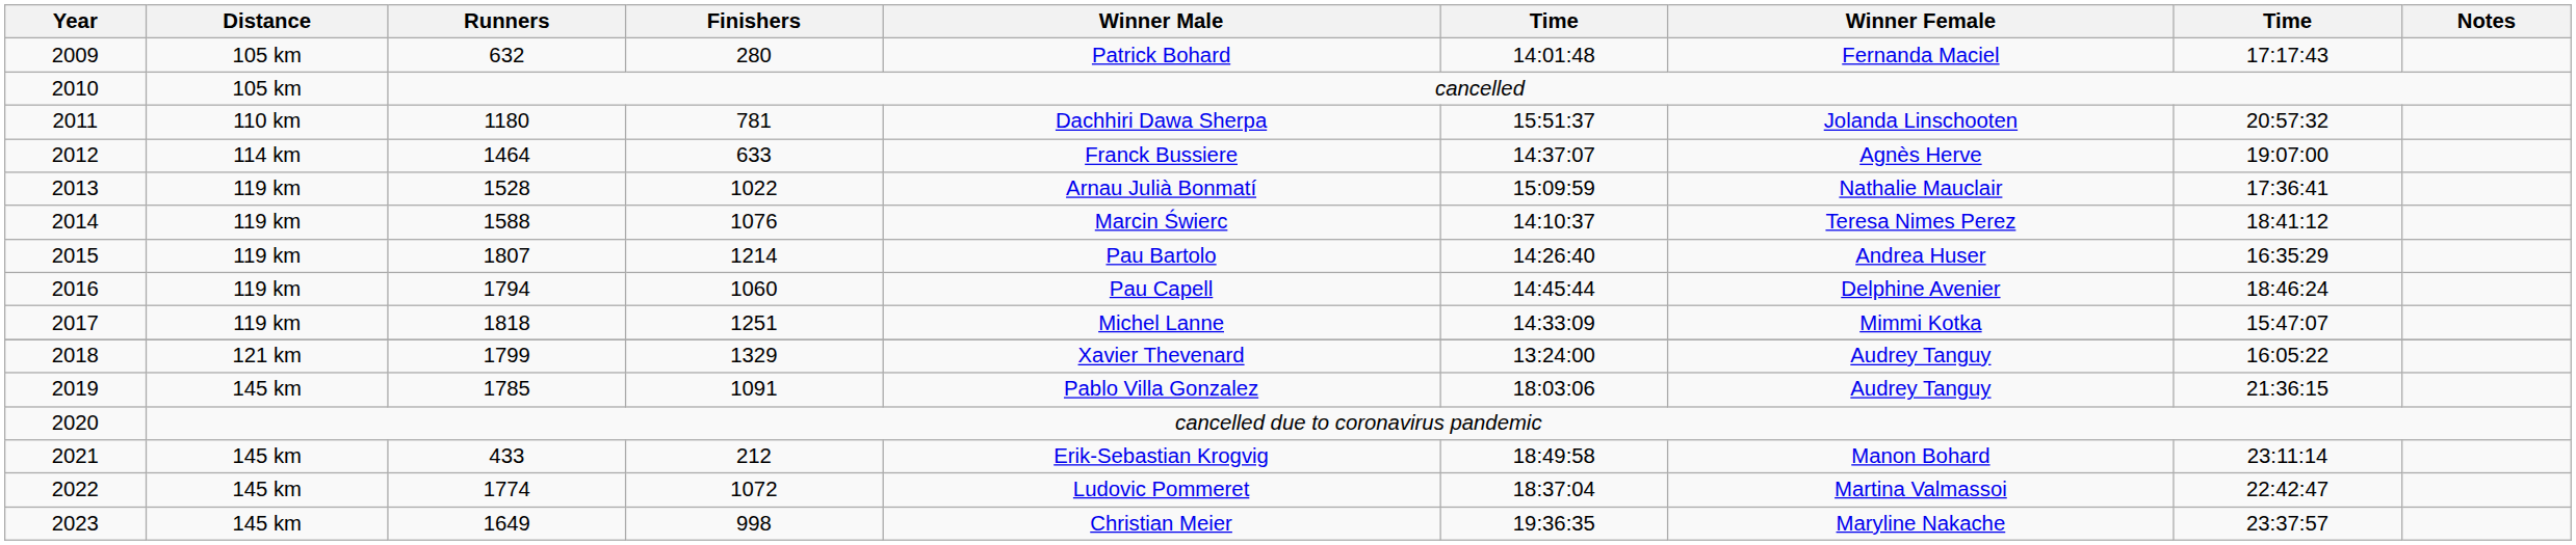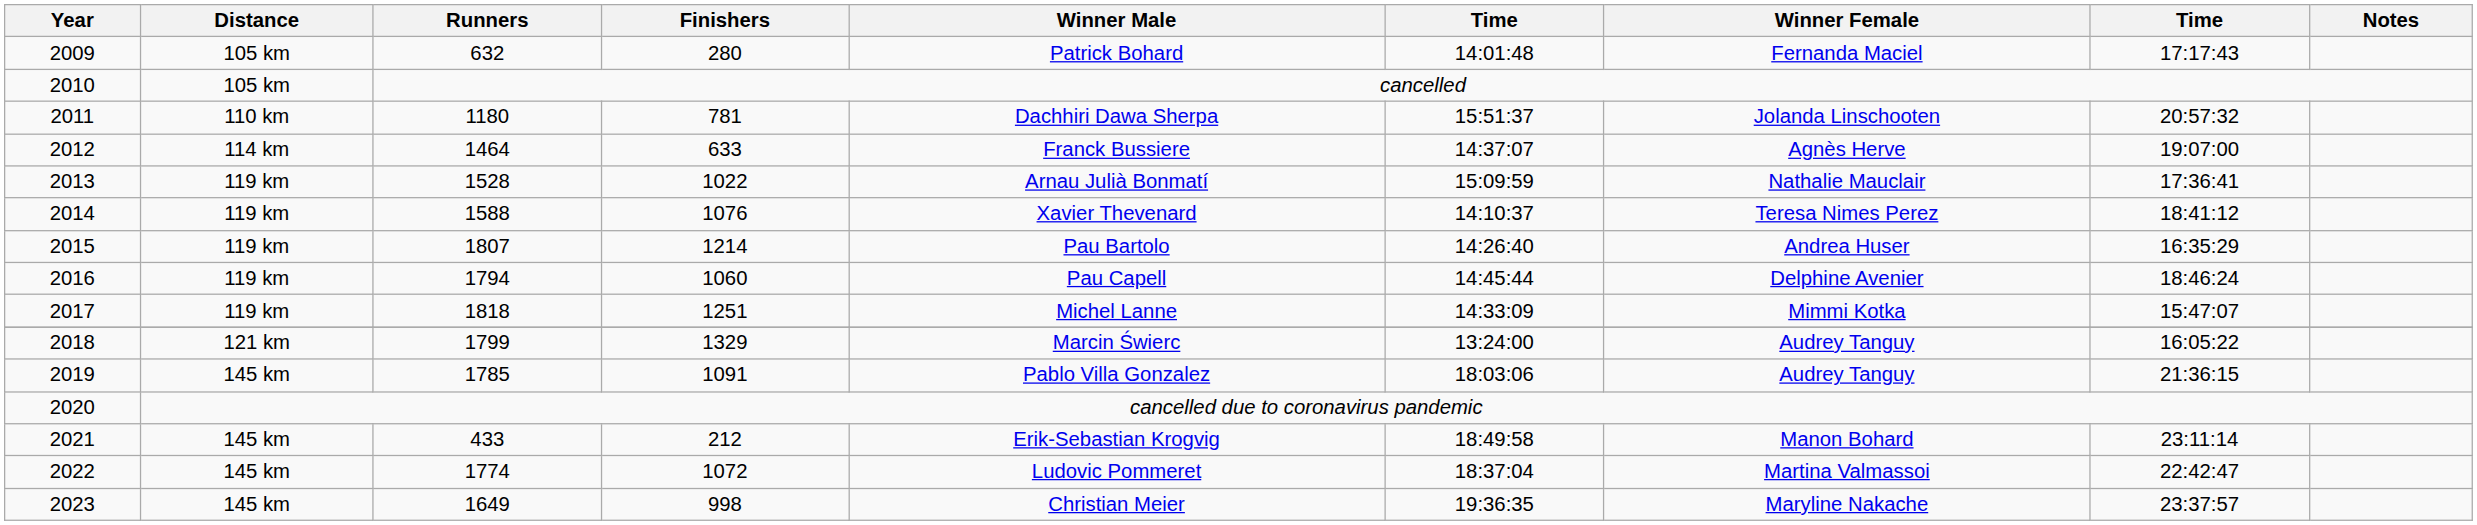2014 | Winner Male: Marcin Świerc -> Xavier Thevenard
2018 | Winner Male: Xavier Thevenard -> Marcin Świerc
